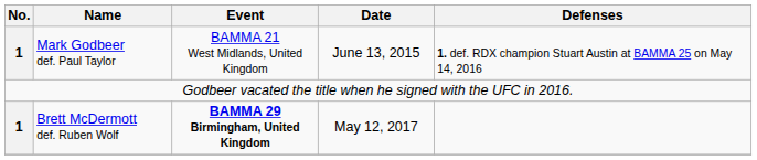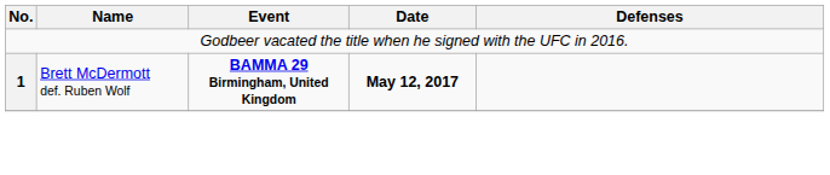- row: 1 | Mark Godbeer def. Paul Taylor | BAMMA 21 West Midlands, United Kingdom | June 13, 2015 | 1. def. RDX champion Stuart Austin at BAMMA 25 on May 14, 2016
Brett McDermott def. Ruben Wolf | Date: normal -> bold
